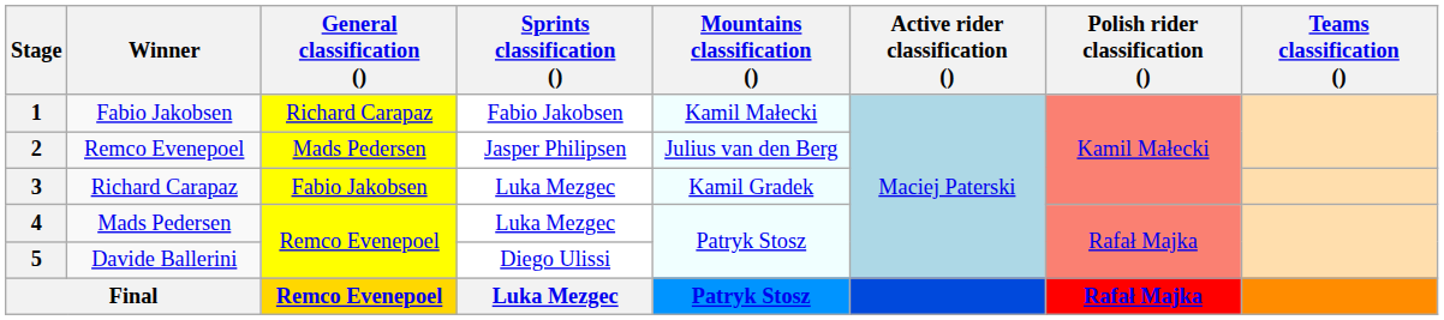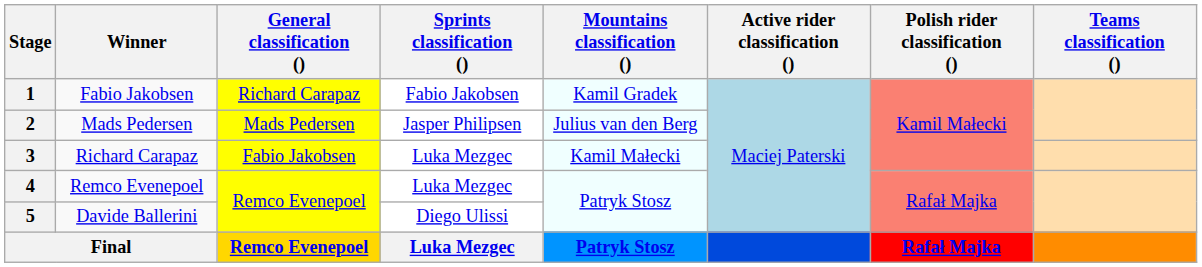1 | Mountains classification (): Kamil Małecki -> Kamil Gradek
2 | Winner: Remco Evenepoel -> Mads Pedersen
3 | Mountains classification (): Kamil Gradek -> Kamil Małecki
4 | Winner: Mads Pedersen -> Remco Evenepoel
